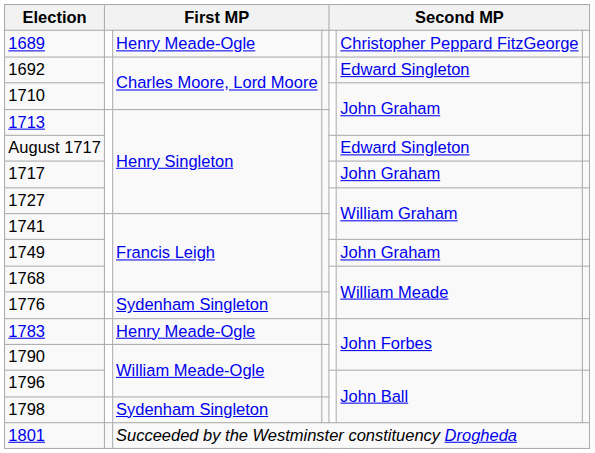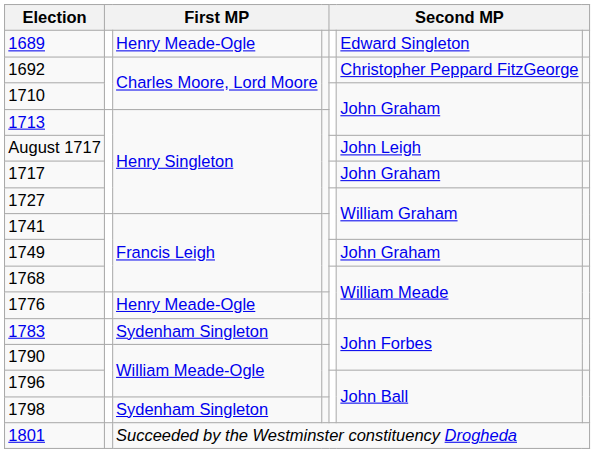1689 | column 6: Christopher Peppard FitzGeorge -> Edward Singleton
1692 | column 6: Edward Singleton -> Christopher Peppard FitzGeorge
August 1717 | column 6: Edward Singleton -> John Leigh
1776 | column 3: Sydenham Singleton -> Henry Meade-Ogle
1783 | column 3: Henry Meade-Ogle -> Sydenham Singleton
